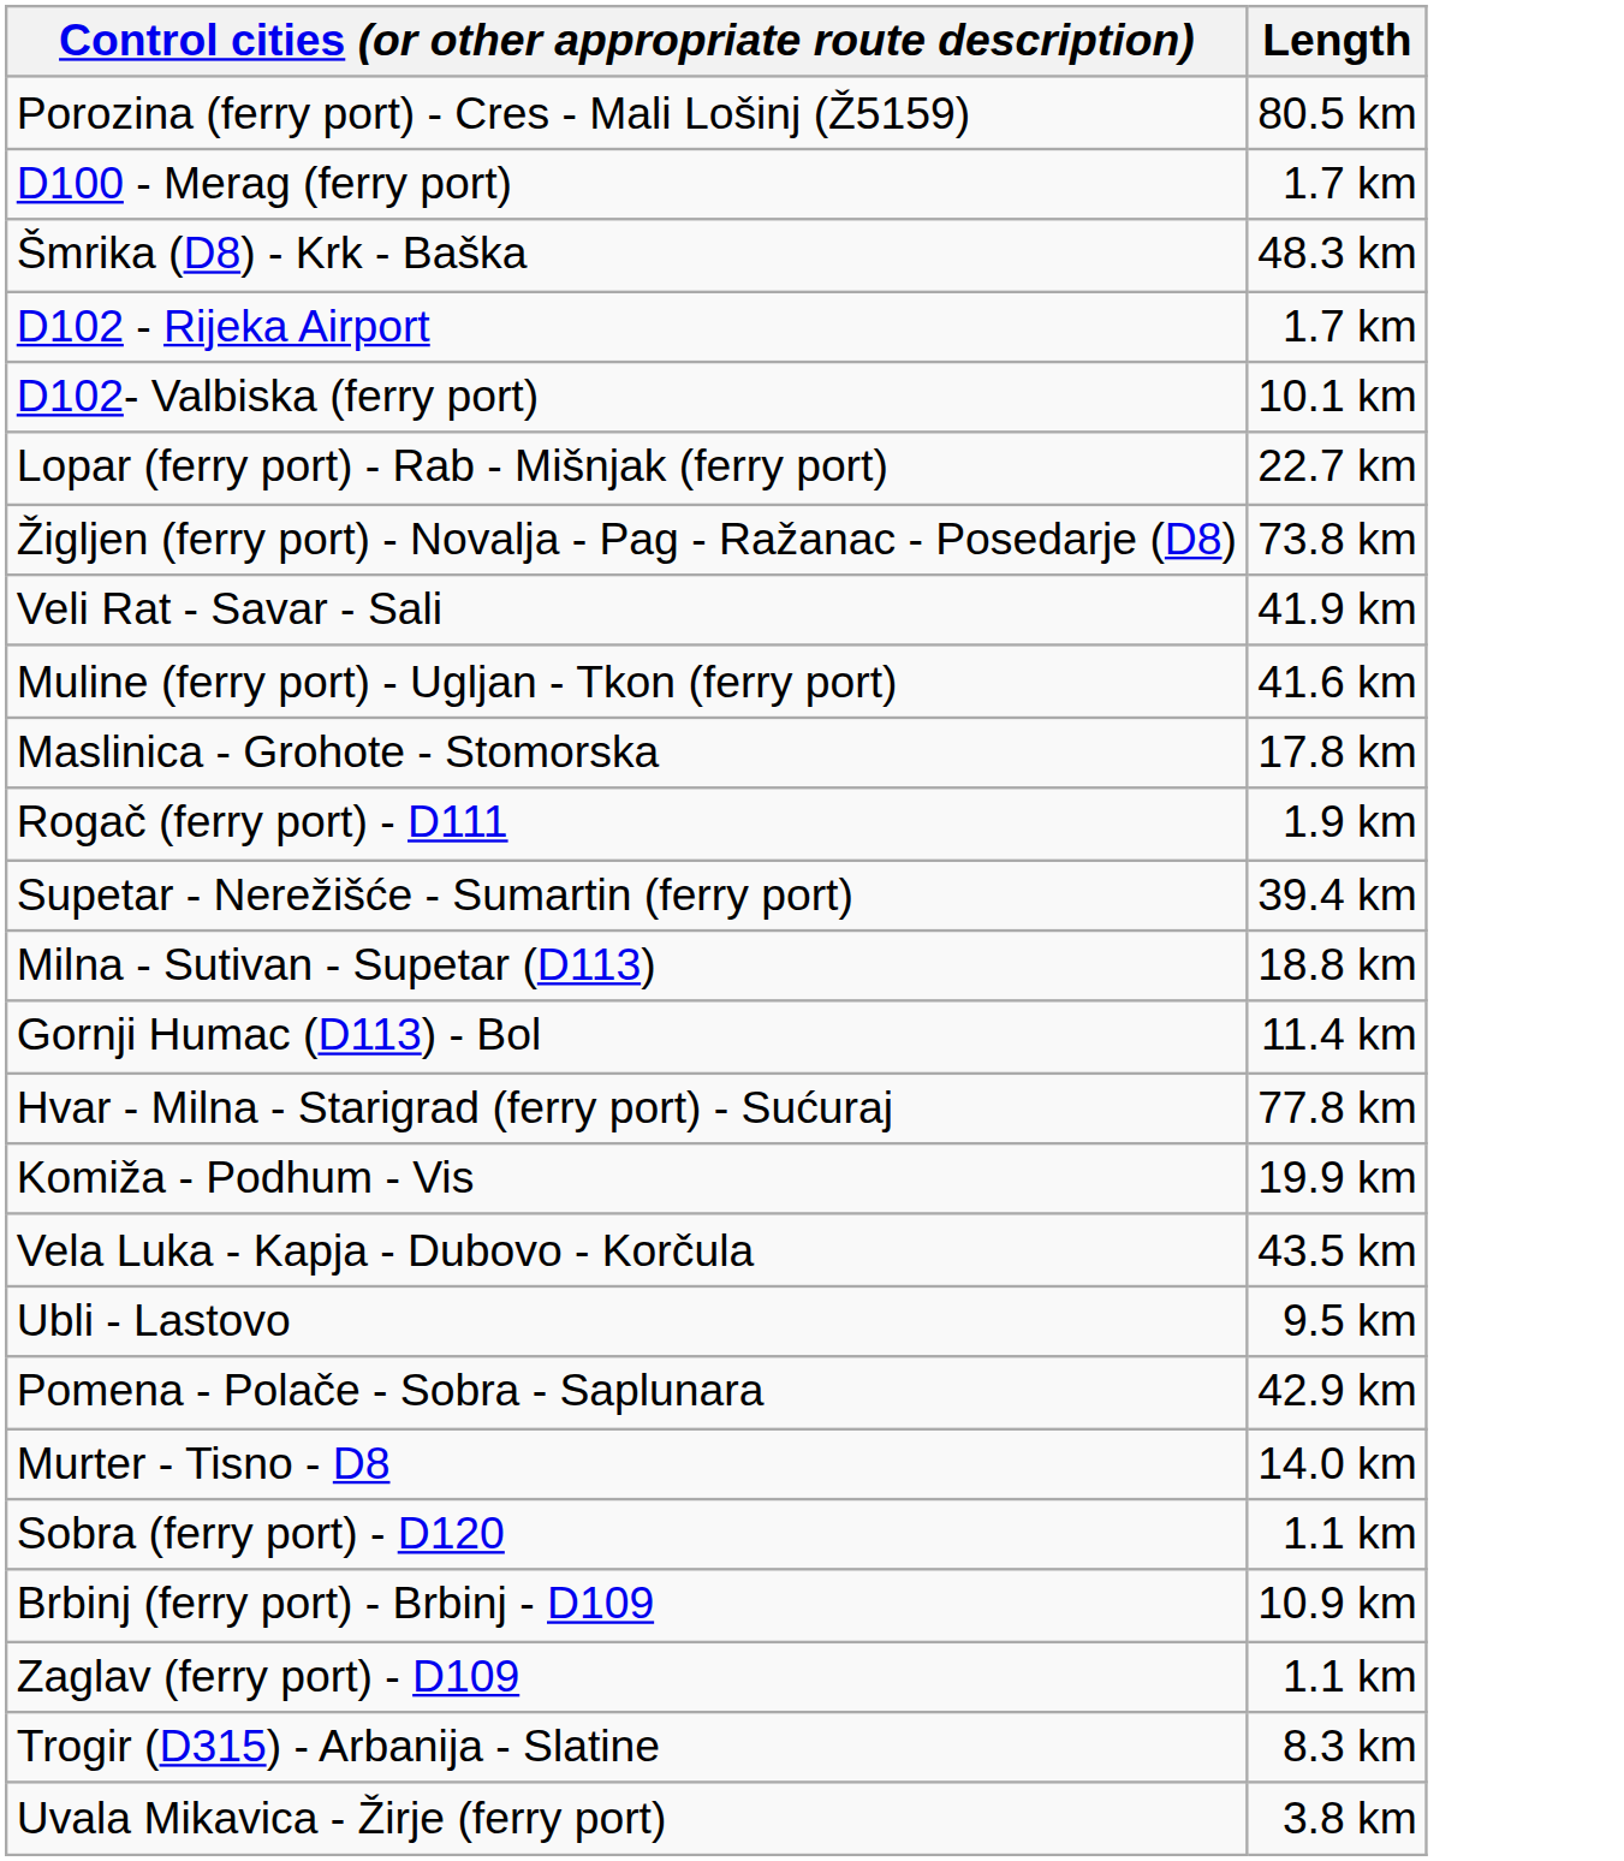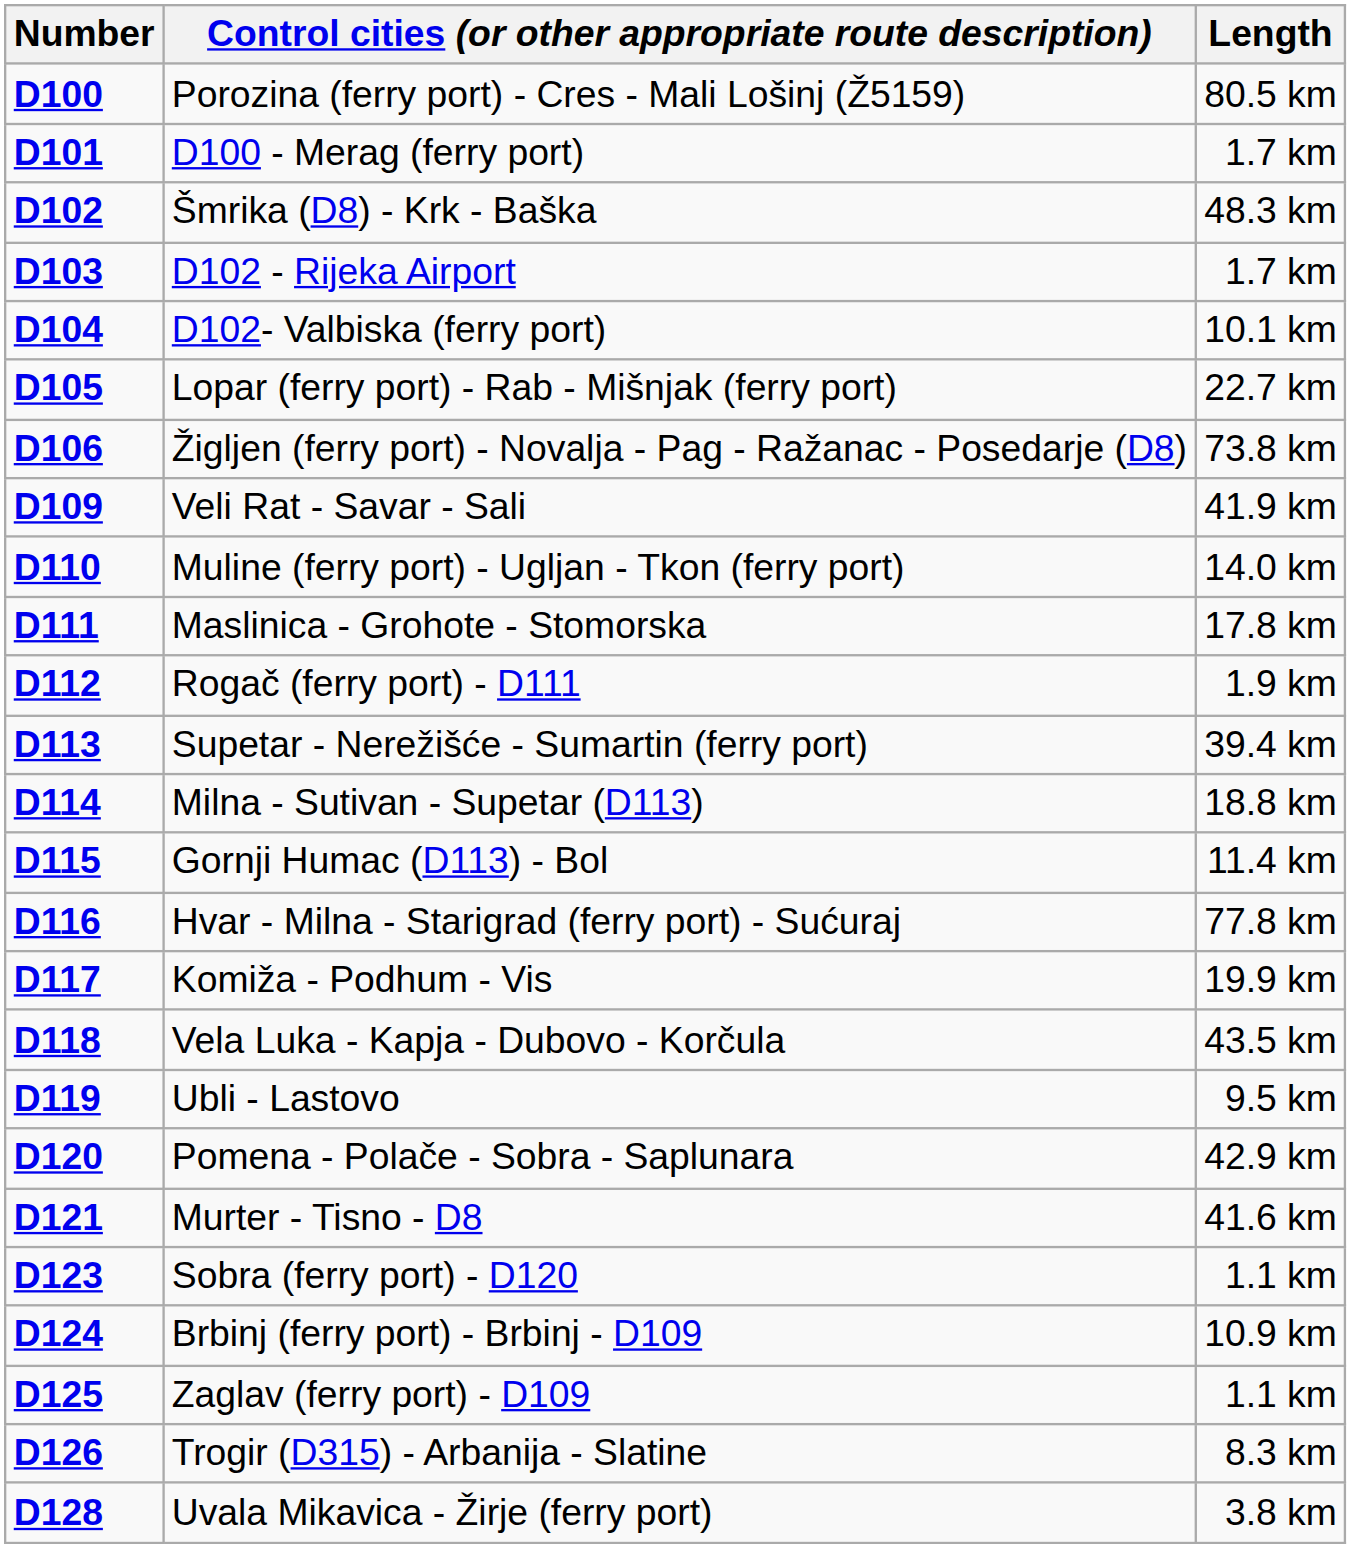+ column: Number | D100 | D101 | D102 | D103 | D104 | D105 | D106 | D109 | D110 | D111 | D112 | D113 | D114 | D115 | D116 | D117 | D118 | D119 | D120 | D121 | D123 | D124 | D125 | D126 | D128
Muline (ferry port) - Ugljan - Tkon (ferry port) | Length: 41.6 km -> 14.0 km
Murter - Tisno - D8 | Length: 14.0 km -> 41.6 km
